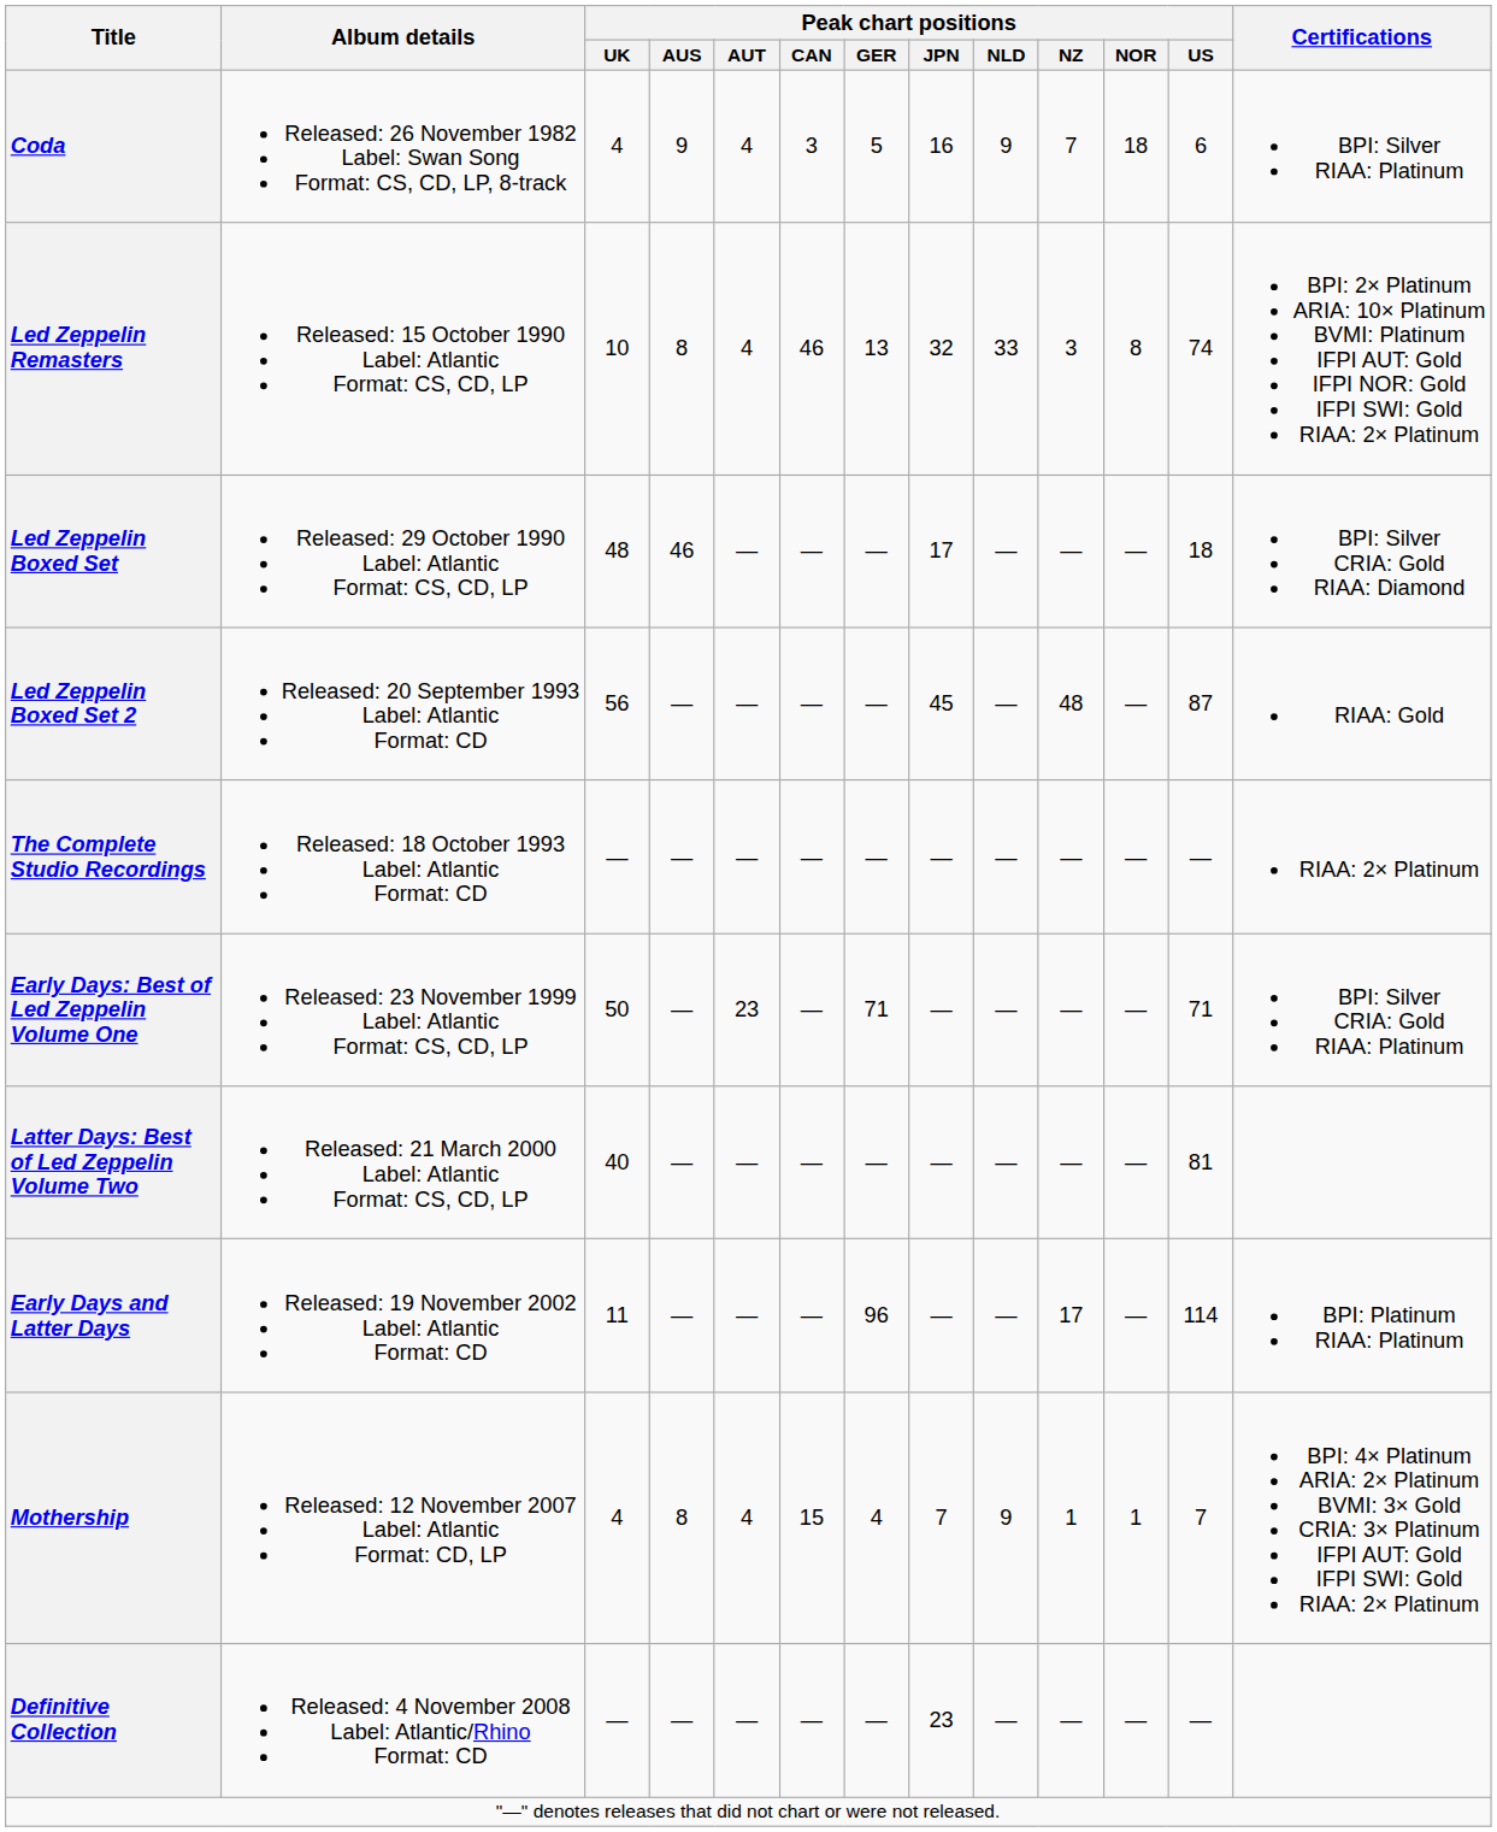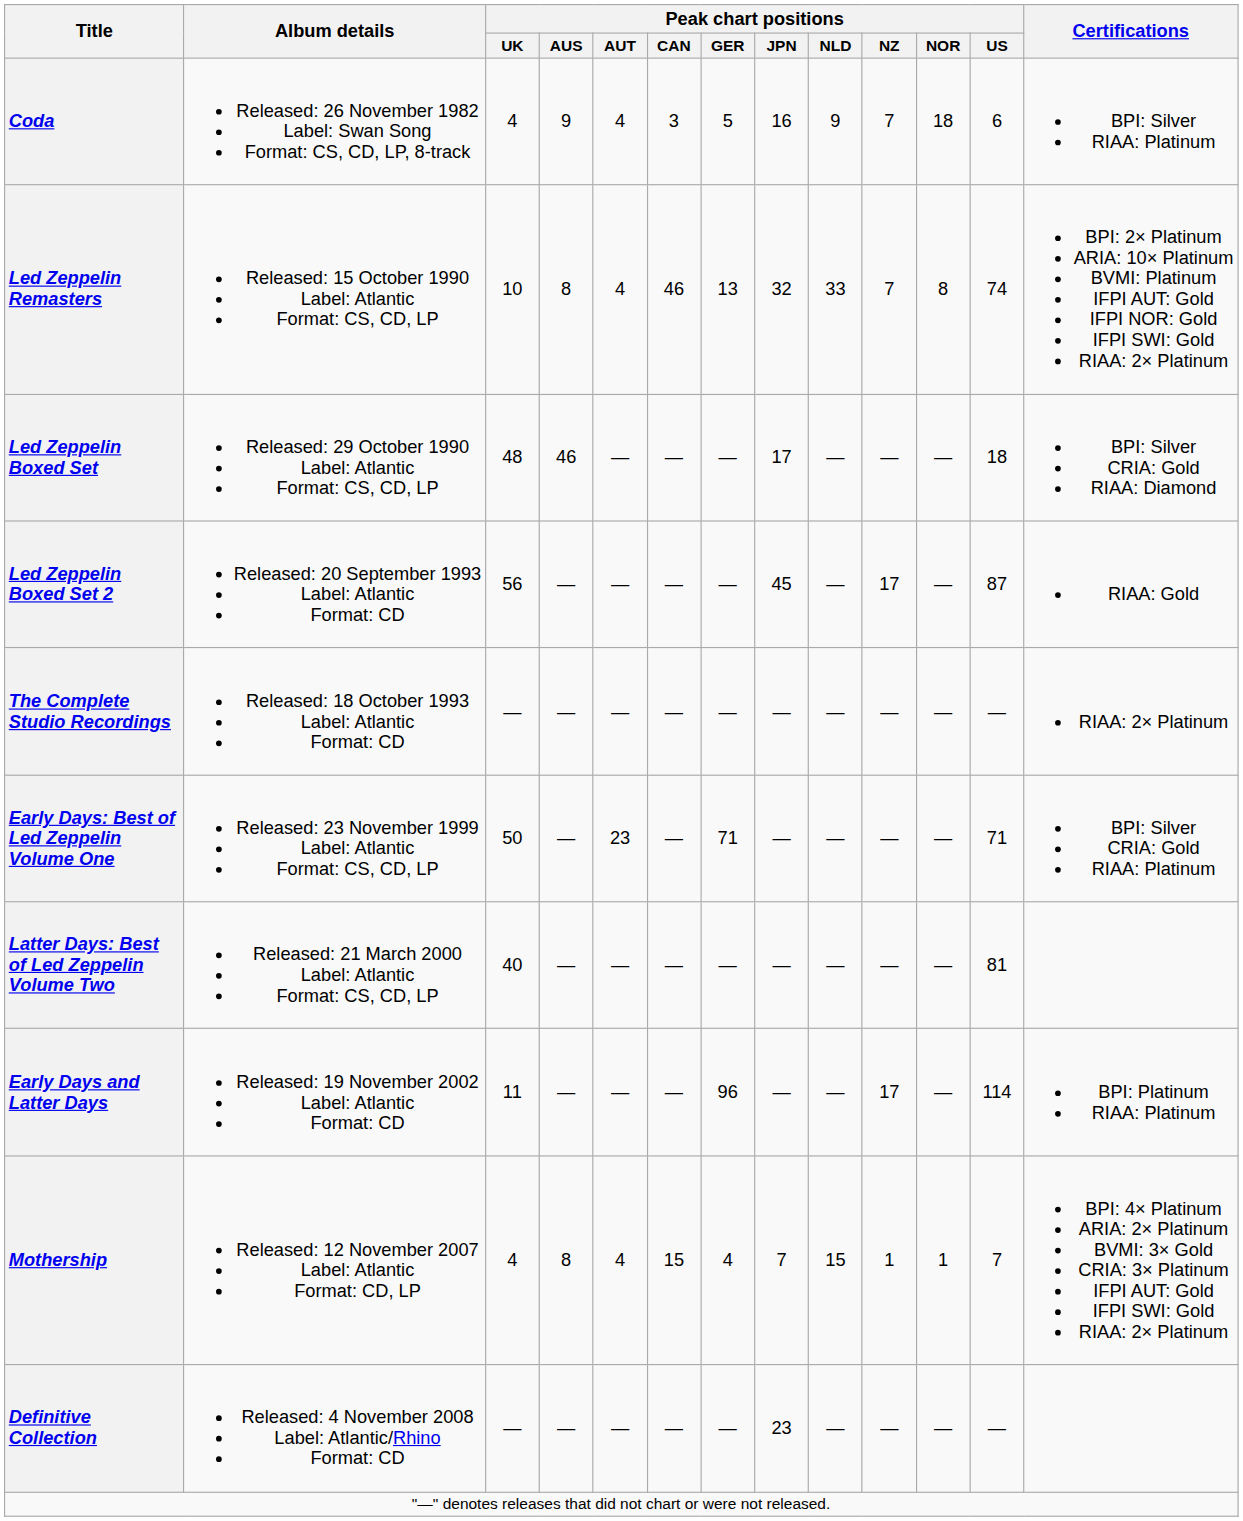Led Zeppelin Remasters | Peak chart positions / NZ: 3 -> 7
Led Zeppelin Boxed Set 2 | Peak chart positions / NZ: 48 -> 17
Mothership | Peak chart positions / NLD: 9 -> 15
